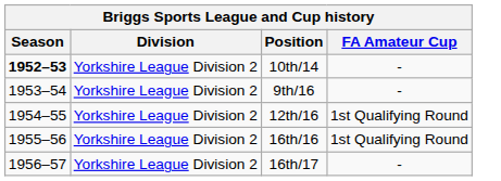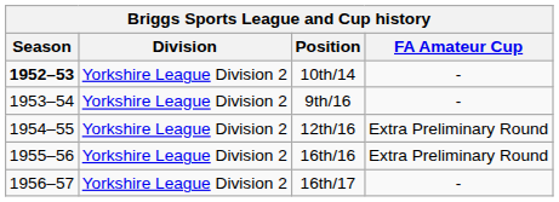12th/16 | FA Amateur Cup: 1st Qualifying Round -> Extra Preliminary Round
16th/16 | FA Amateur Cup: 1st Qualifying Round -> Extra Preliminary Round
